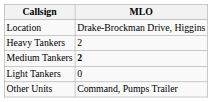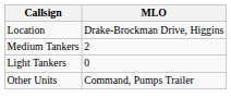- row: Heavy Tankers | 2
Medium Tankers | MLO: bold -> normal
